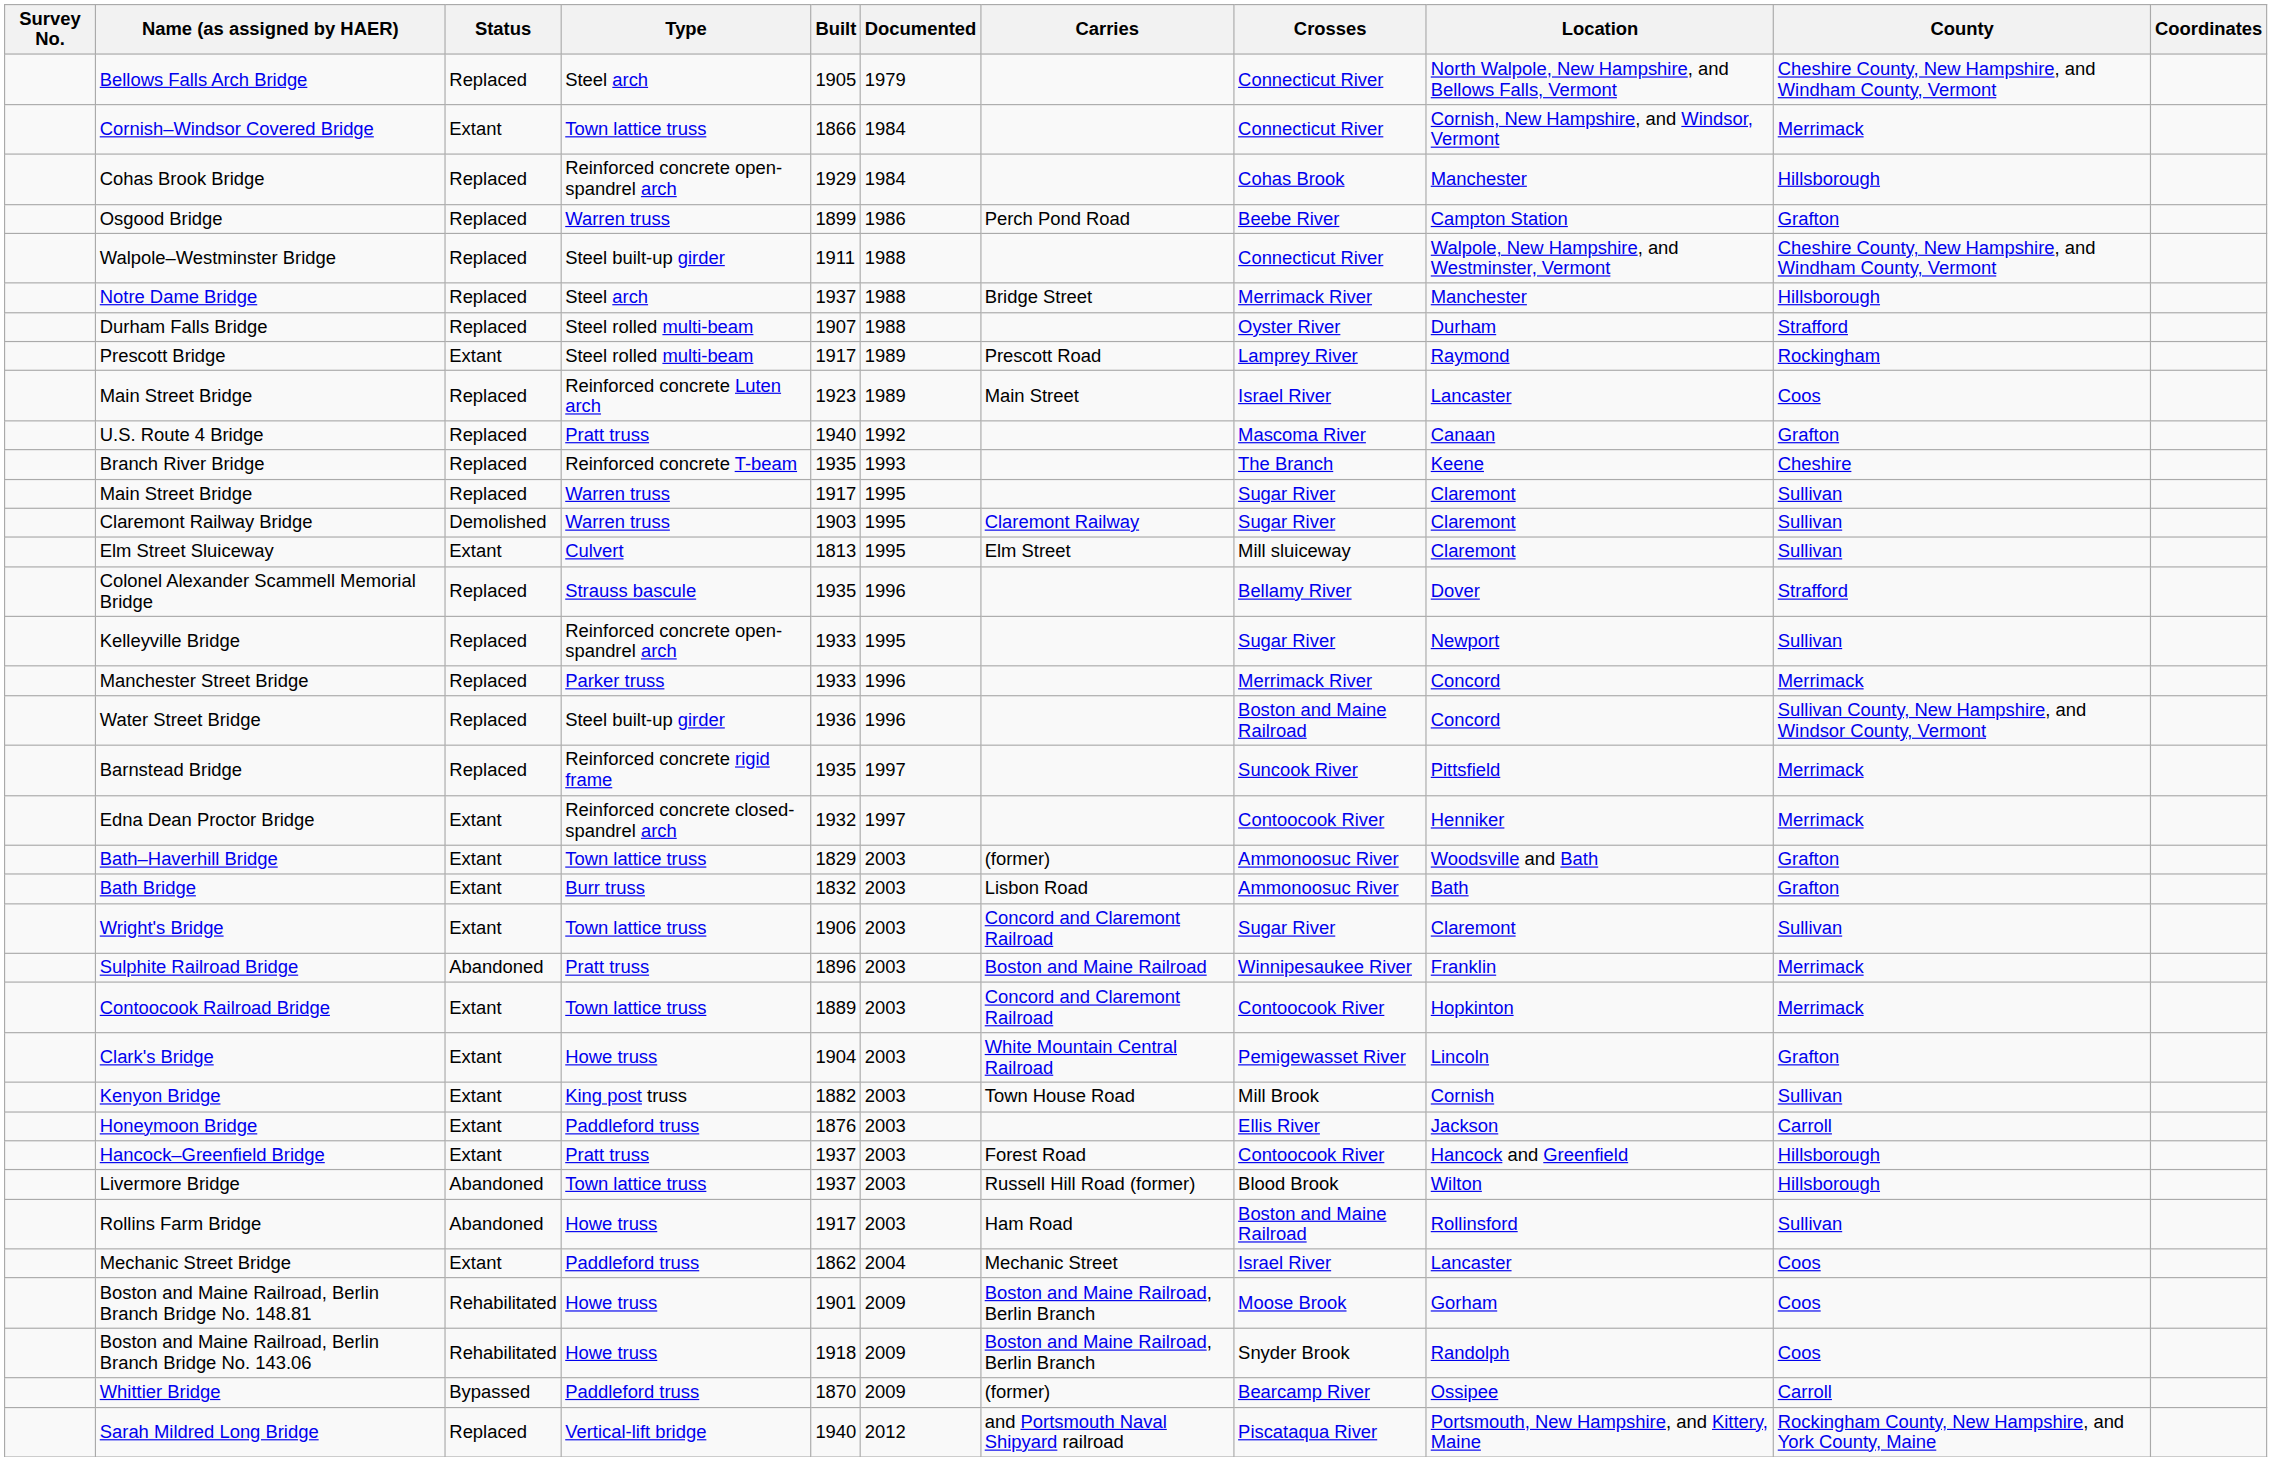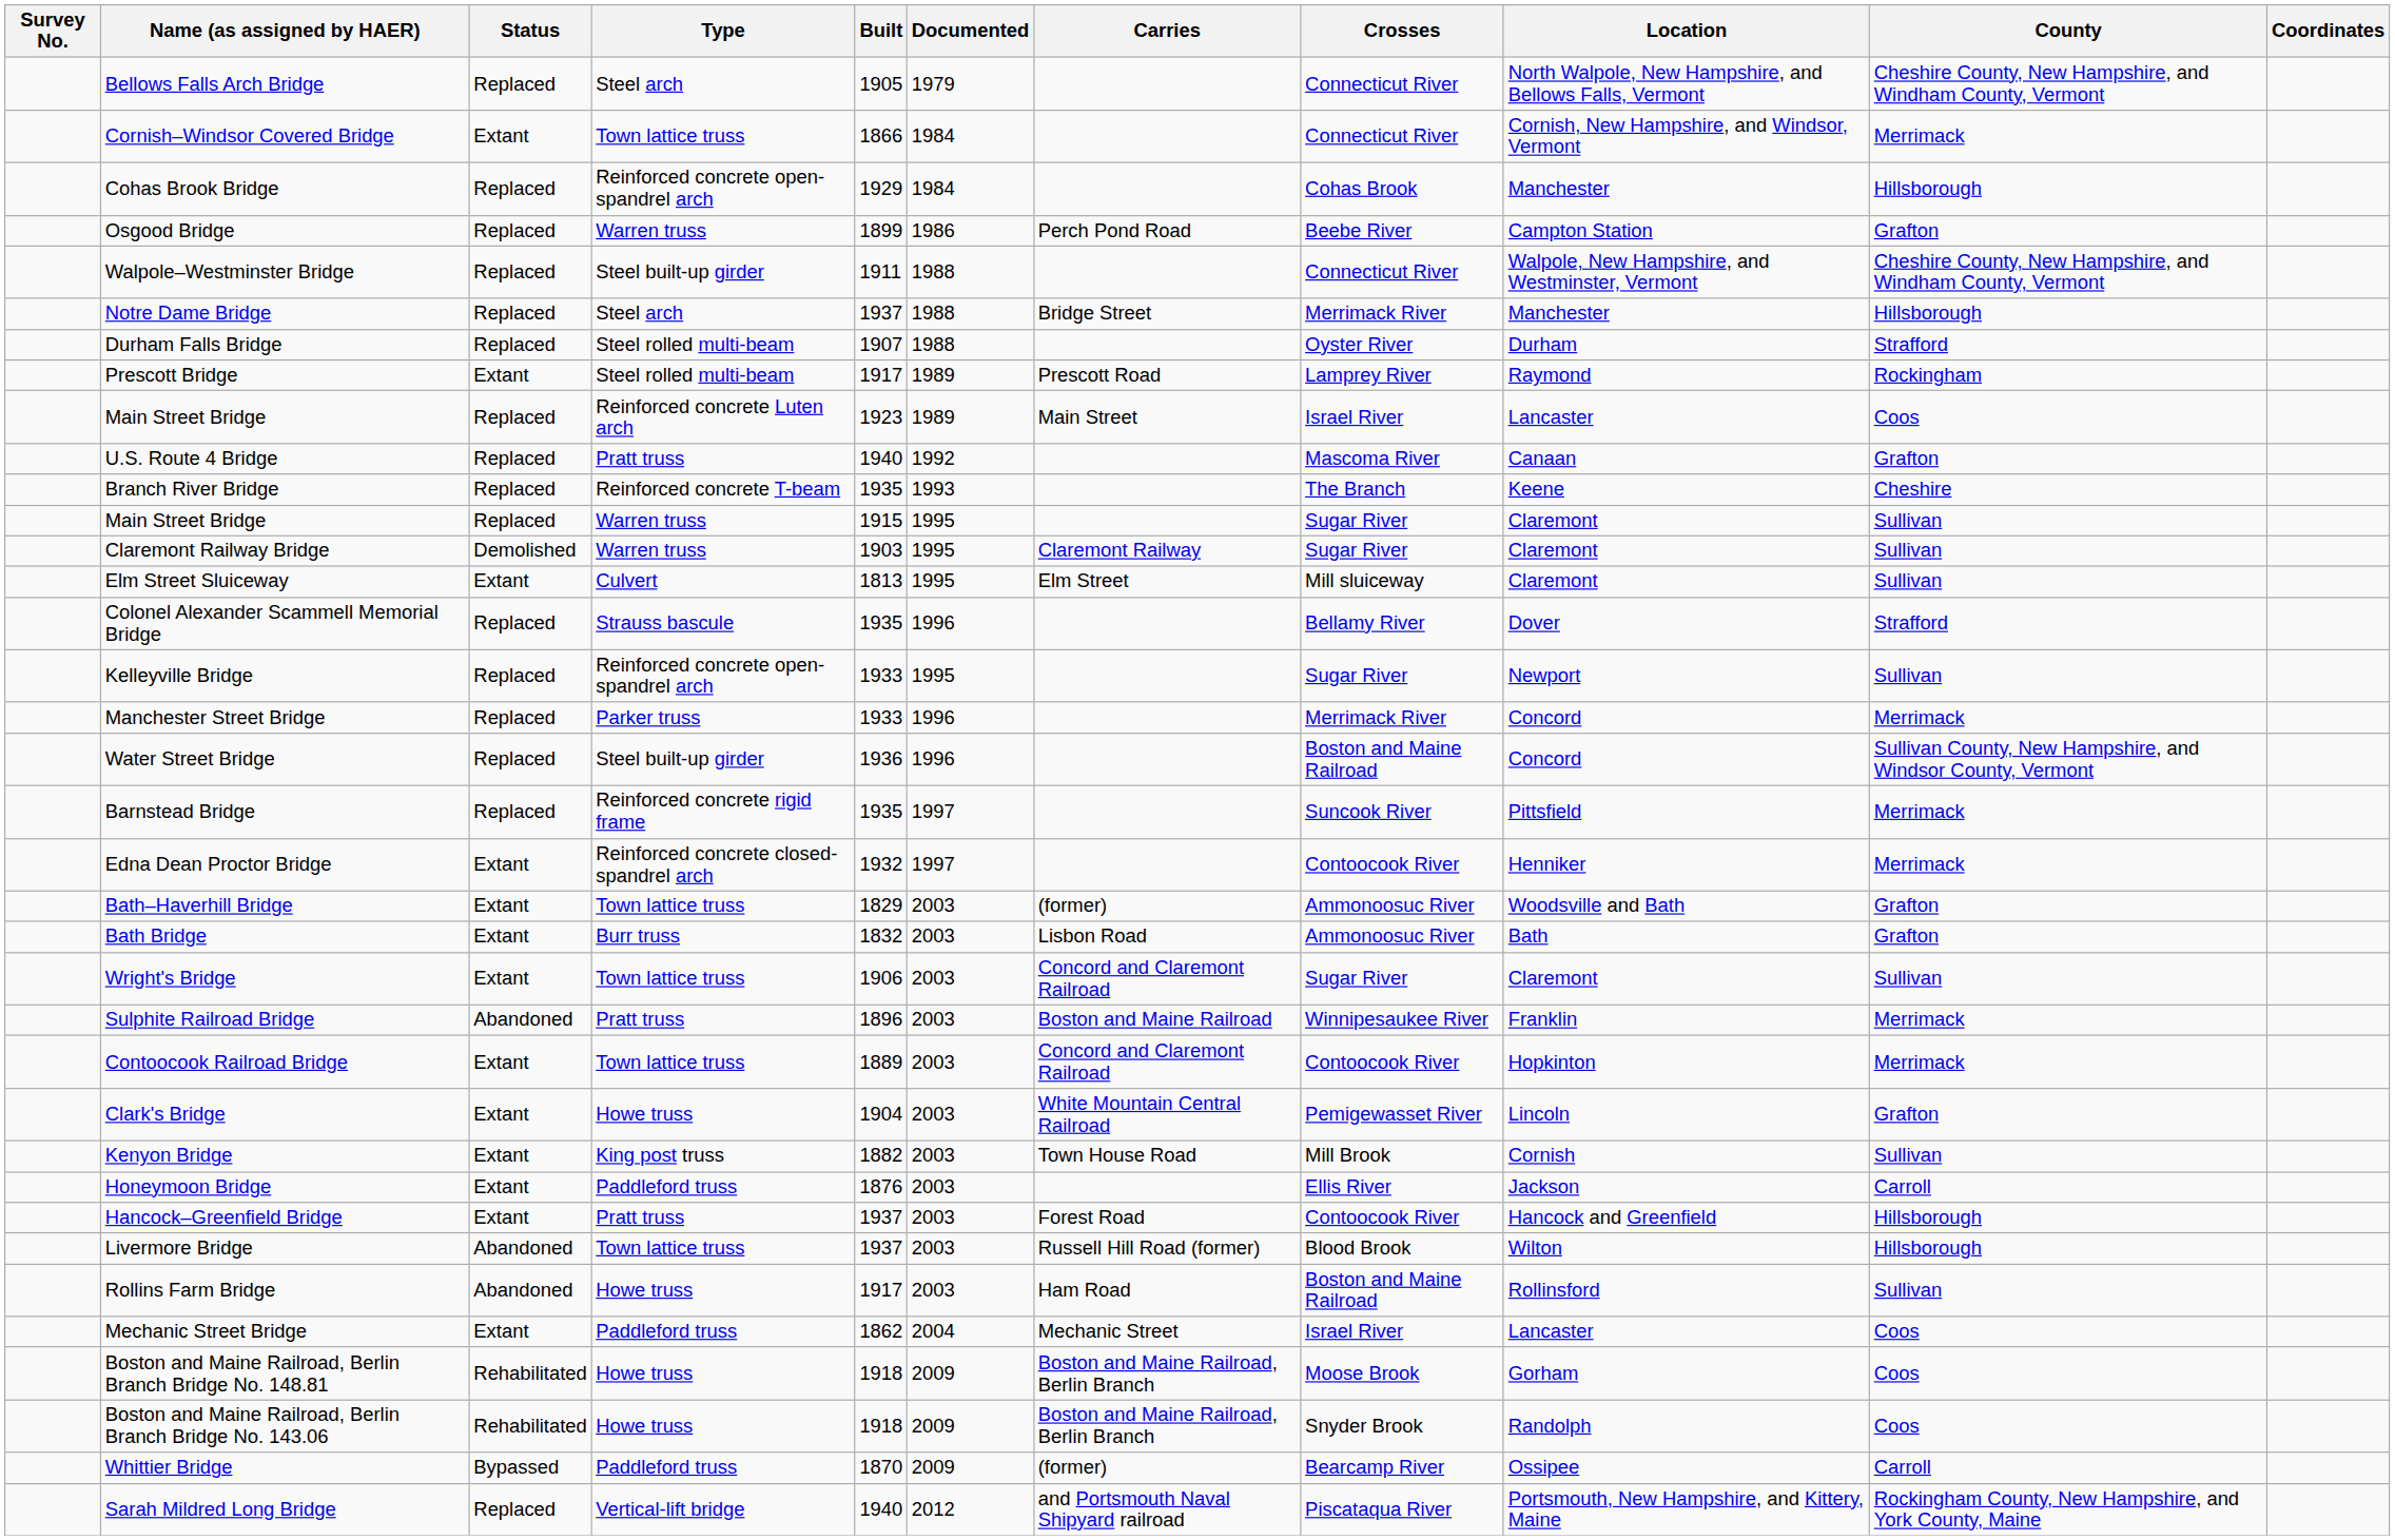Main Street Bridge / Warren truss | Built: 1917 -> 1915
Boston and Maine Railroad, Berlin Branch Bridge No. 148.81 | Built: 1901 -> 1918
